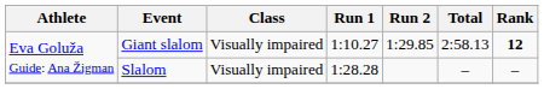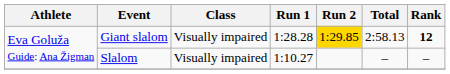Giant slalom | Run 1: 1:10.27 -> 1:28.28
Giant slalom | Run 2: no background -> gold background
Slalom | Run 1: 1:28.28 -> 1:10.27
